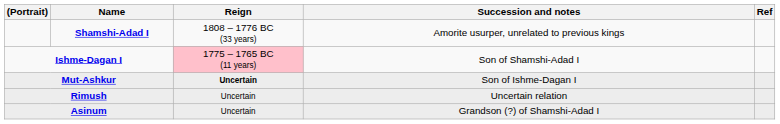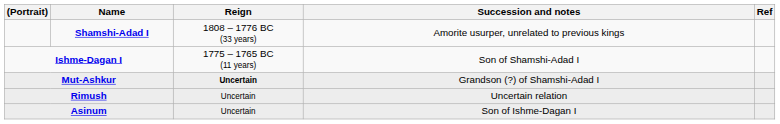Ishme-Dagan I | Reign: pink background -> no background
Mut-Ashkur | Succession and notes: Son of Ishme-Dagan I -> Grandson (?) of Shamshi-Adad I
Asinum | Succession and notes: Grandson (?) of Shamshi-Adad I -> Son of Ishme-Dagan I
